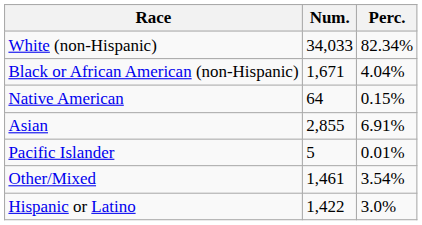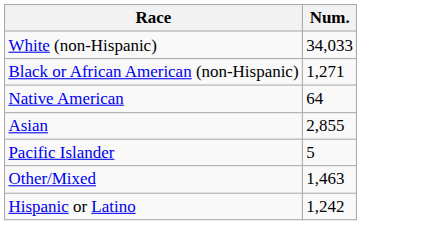- column: Perc. | 82.34% | 4.04% | 0.15% | 6.91% | 0.01% | 3.54% | 3.0%
Black or African American (non-Hispanic) | Num.: 1,671 -> 1,271
Other/Mixed | Num.: 1,461 -> 1,463
Hispanic or Latino | Num.: 1,422 -> 1,242
